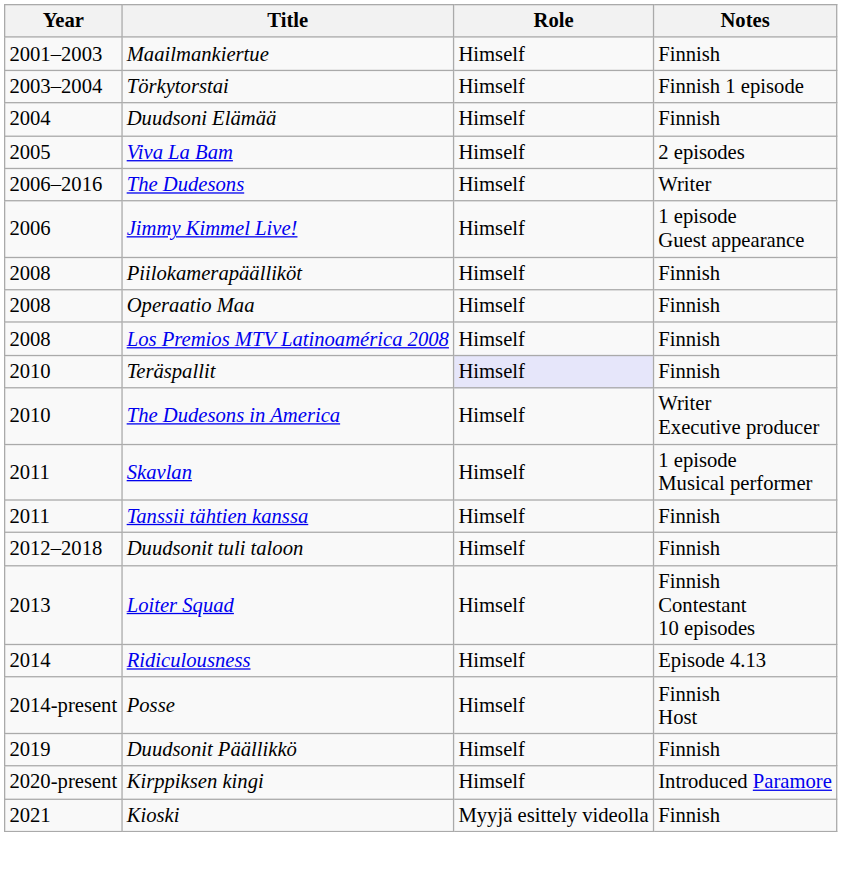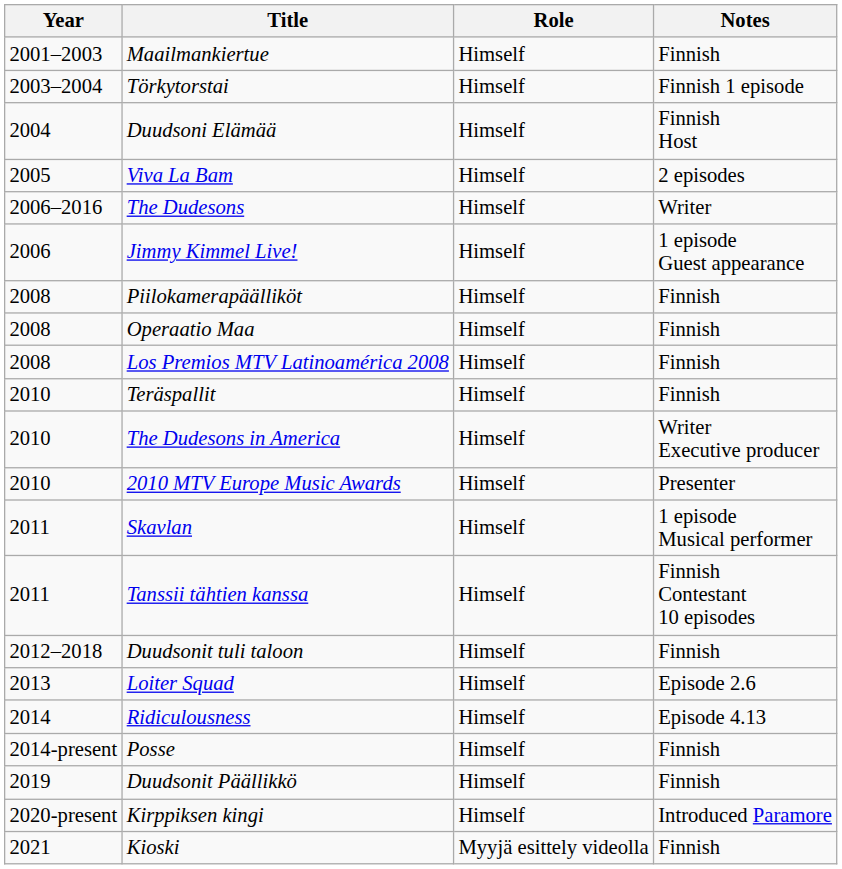Duudsoni Elämää | Notes: Finnish -> Finnish Host
Teräspallit | Role: lavender background -> no background
+ row: 2010 | 2010 MTV Europe Music Awards | Himself | Presenter
Tanssii tähtien kanssa | Notes: Finnish -> Finnish Contestant 10 episodes
Loiter Squad | Notes: Finnish Contestant 10 episodes -> Episode 2.6
Posse | Notes: Finnish Host -> Finnish
